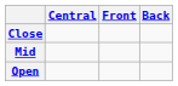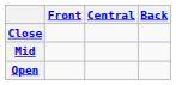columns swapped: Front <-> Central
